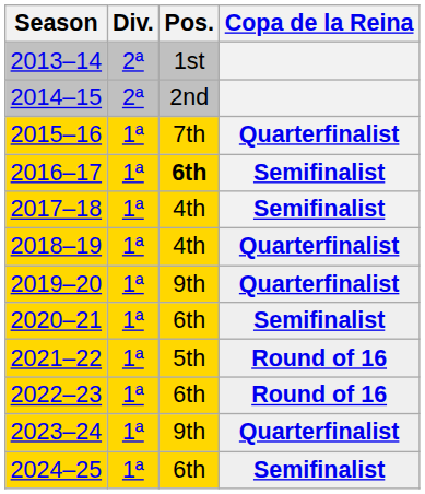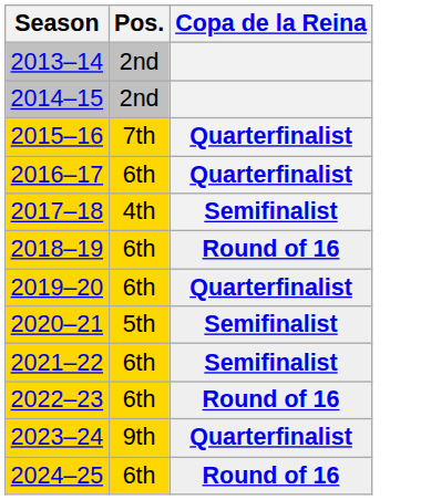- column: Div. | 2ª | 2ª | 1ª | 1ª | 1ª | 1ª | 1ª | 1ª | 1ª | 1ª | 1ª | 1ª
2013–14 | Pos.: 1st -> 2nd
2016–17 | Pos.: bold -> normal
2016–17 | Copa de la Reina: Semifinalist -> Quarterfinalist
2018–19 | Pos.: 4th -> 6th
2018–19 | Copa de la Reina: Quarterfinalist -> Round of 16
2019–20 | Pos.: 9th -> 6th
2020–21 | Pos.: 6th -> 5th
2021–22 | Pos.: 5th -> 6th
2021–22 | Copa de la Reina: Round of 16 -> Semifinalist
2024–25 | Copa de la Reina: Semifinalist -> Round of 16
